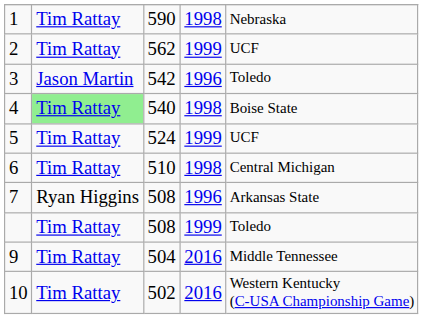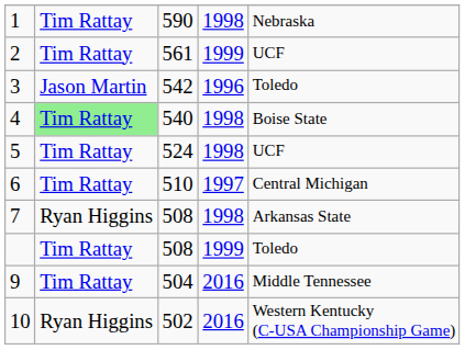2 | column 3: 562 -> 561
5 | column 4: 1999 -> 1998
6 | column 4: 1998 -> 1997
7 | column 4: 1996 -> 1998
10 | column 2: Tim Rattay -> Ryan Higgins
